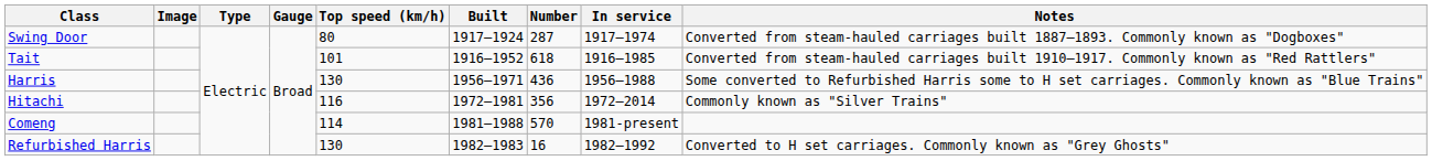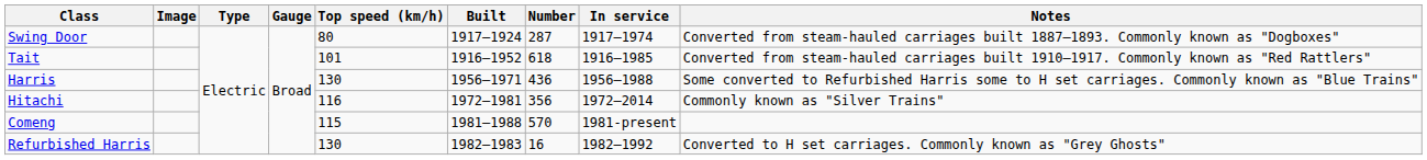Comeng | Top speed (km/h): 114 -> 115
